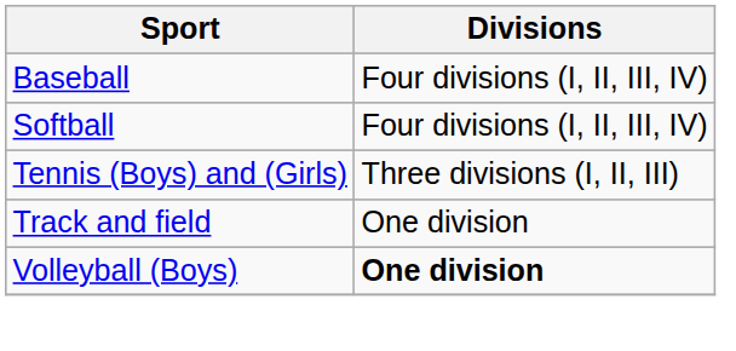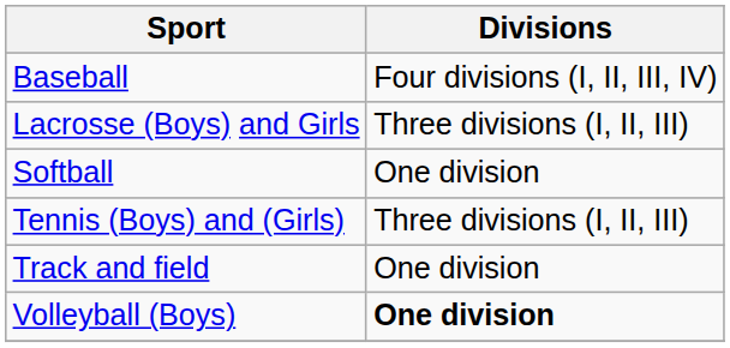+ row: Lacrosse (Boys) and Girls | Three divisions (I, II, III)
Softball | Divisions: Four divisions (I, II, III, IV) -> One division
